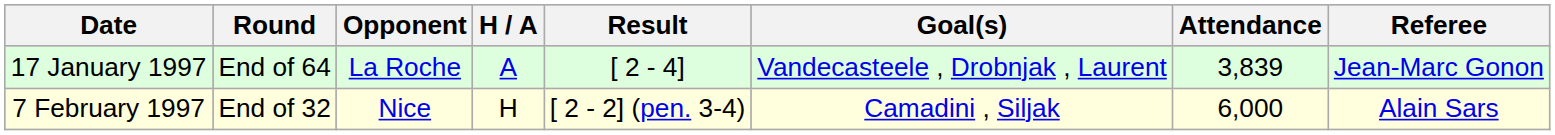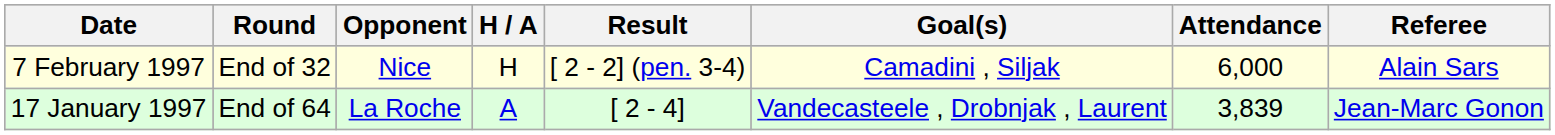rows swapped: 17 January 1997 <-> 7 February 1997
